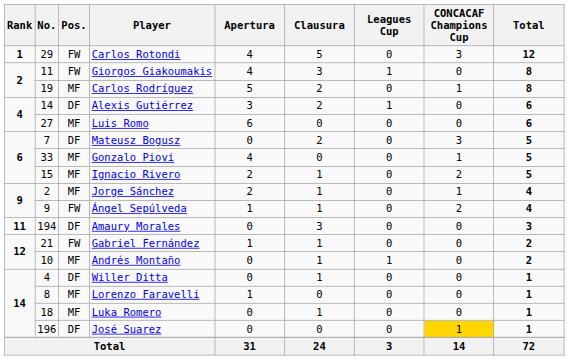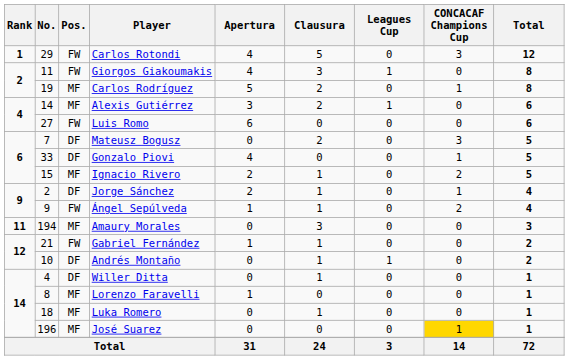Alexis Gutiérrez | Pos.: DF -> MF
Luis Romo | Pos.: MF -> FW
Gonzalo Piovi | Pos.: MF -> DF
Jorge Sánchez | Pos.: MF -> DF
Amaury Morales | Pos.: DF -> MF
Andrés Montaño | Pos.: MF -> DF
José Suarez | Pos.: DF -> MF
